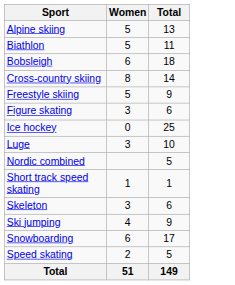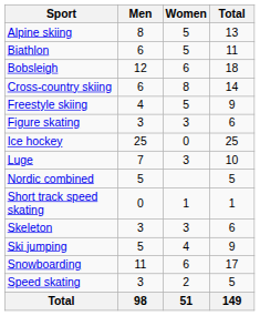+ column: Men | 8 | 6 | 12 | 6 | 4 | 3 | 25 | 7 | 5 | 0 | 3 | 5 | 11 | 3 | 98
